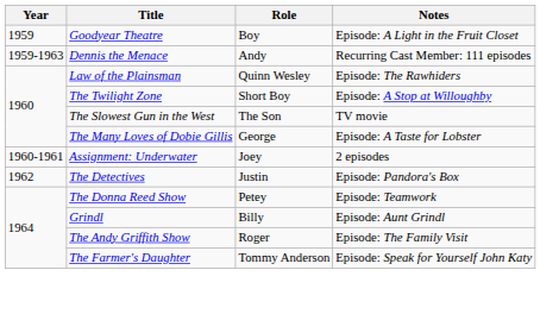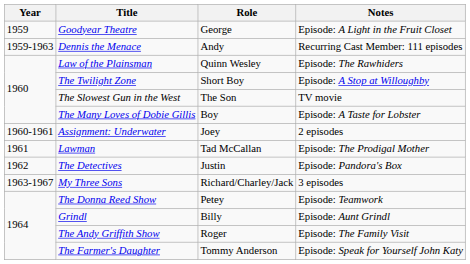Goodyear Theatre | Role: Boy -> George
The Many Loves of Dobie Gillis | Role: George -> Boy
+ row: 1961 | Lawman | Tad McCallan | Episode: The Prodigal Mother
+ row: 1963-1967 | My Three Sons | Richard/Charley/Jack | 3 episodes
